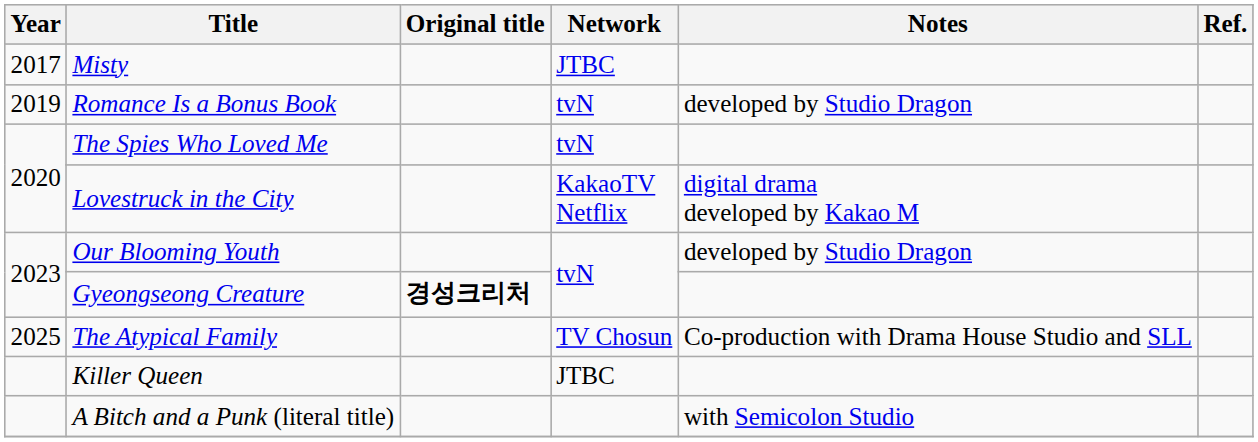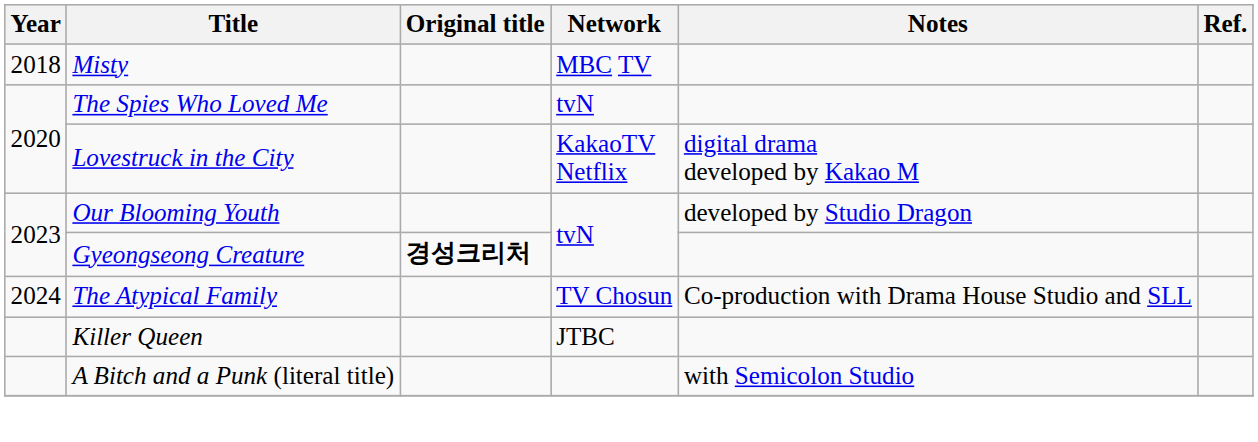Misty | Year: 2017 -> 2018
Misty | Network: JTBC -> MBC TV
- row: 2019 | Romance Is a Bonus Book | tvN | developed by Studio Dragon
The Atypical Family | Year: 2025 -> 2024
